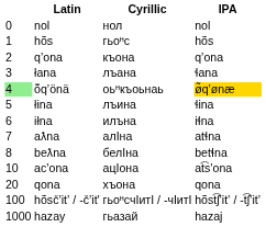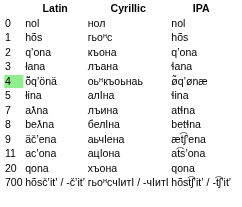ṏqʼönä | IPA: gold background -> no background
łina | Cyrillic: лъина -> алIна
- row: 6 | iłna | илъна | iɬna
aƛna | Cyrillic: алIна -> лъина
+ row: 9 | äčʼena | аьчIена | æt͡ʃʼena
acʼona | column 1: 10 -> 11
hõsčʼitʼ / -čʼitʼ | column 1: 100 -> 700
- row: 1000 | hazay | гьазай | hazaj
